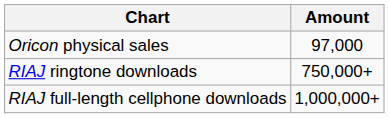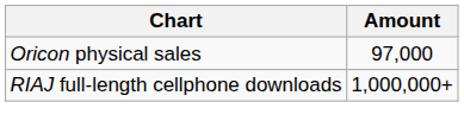- row: RIAJ ringtone downloads | 750,000+
